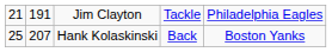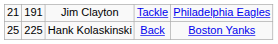Hank Kolaskinski | column 2: 207 -> 225
